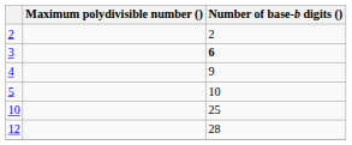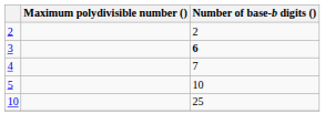4 | Number of base-b digits (): 9 -> 7
- row: 12 | 28
